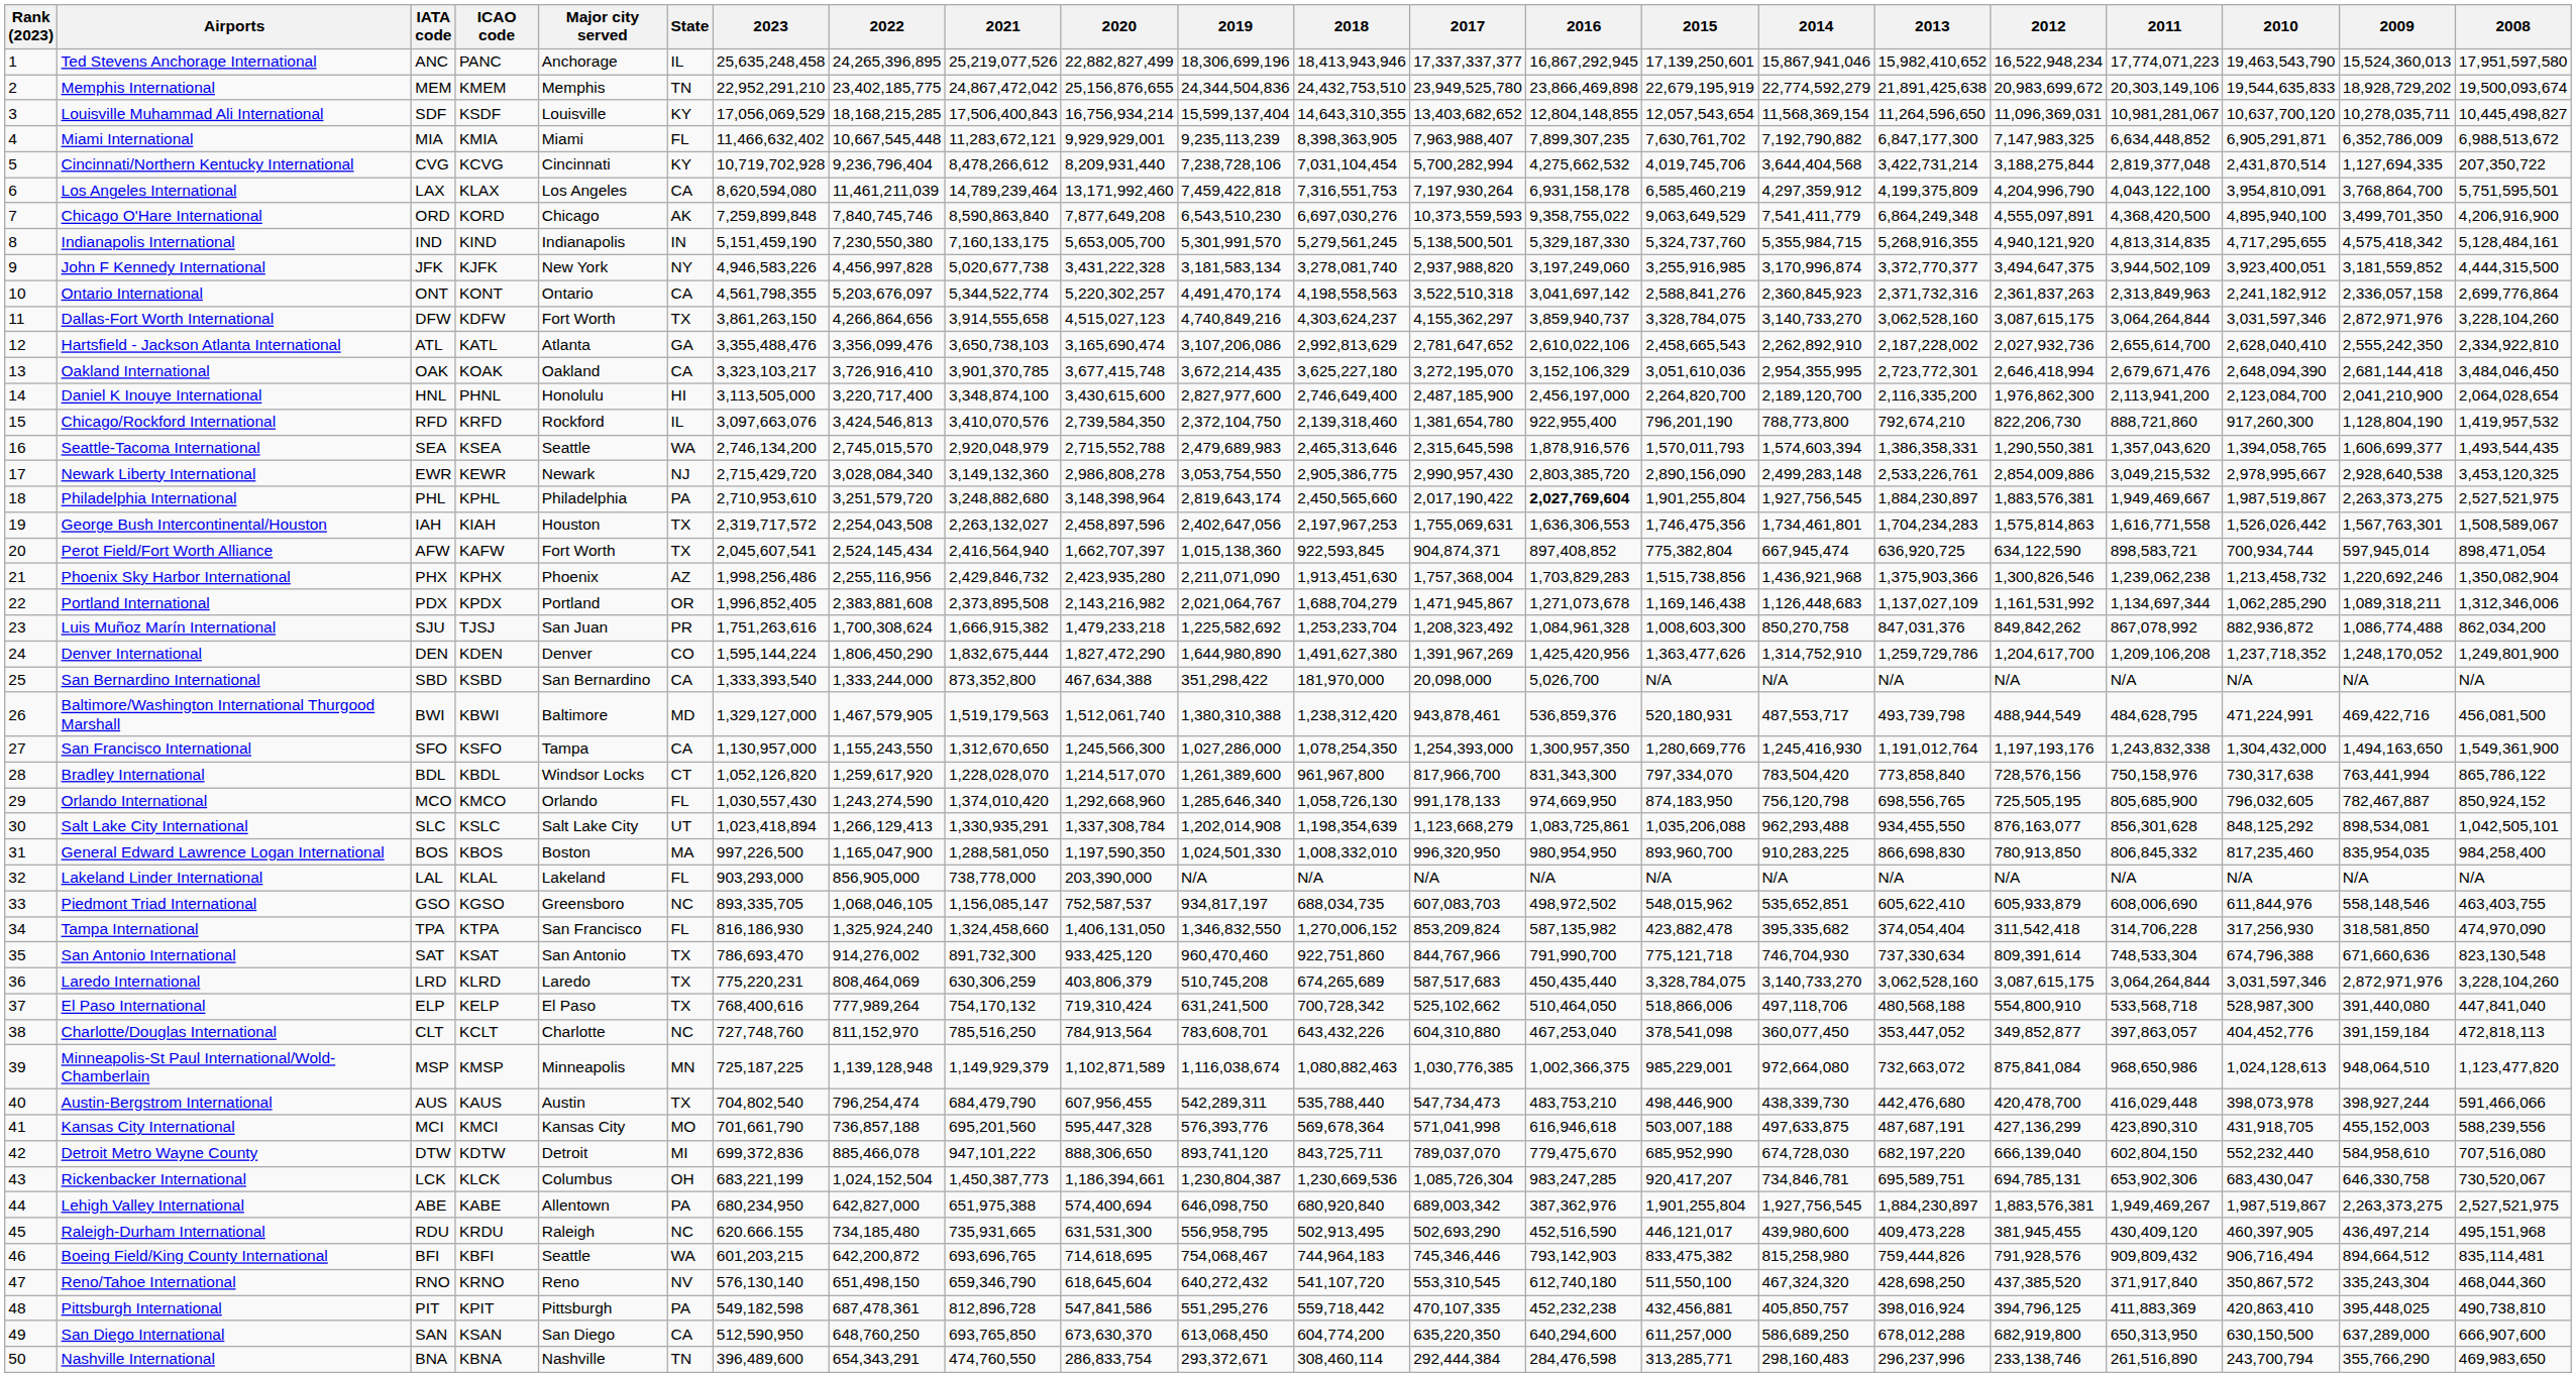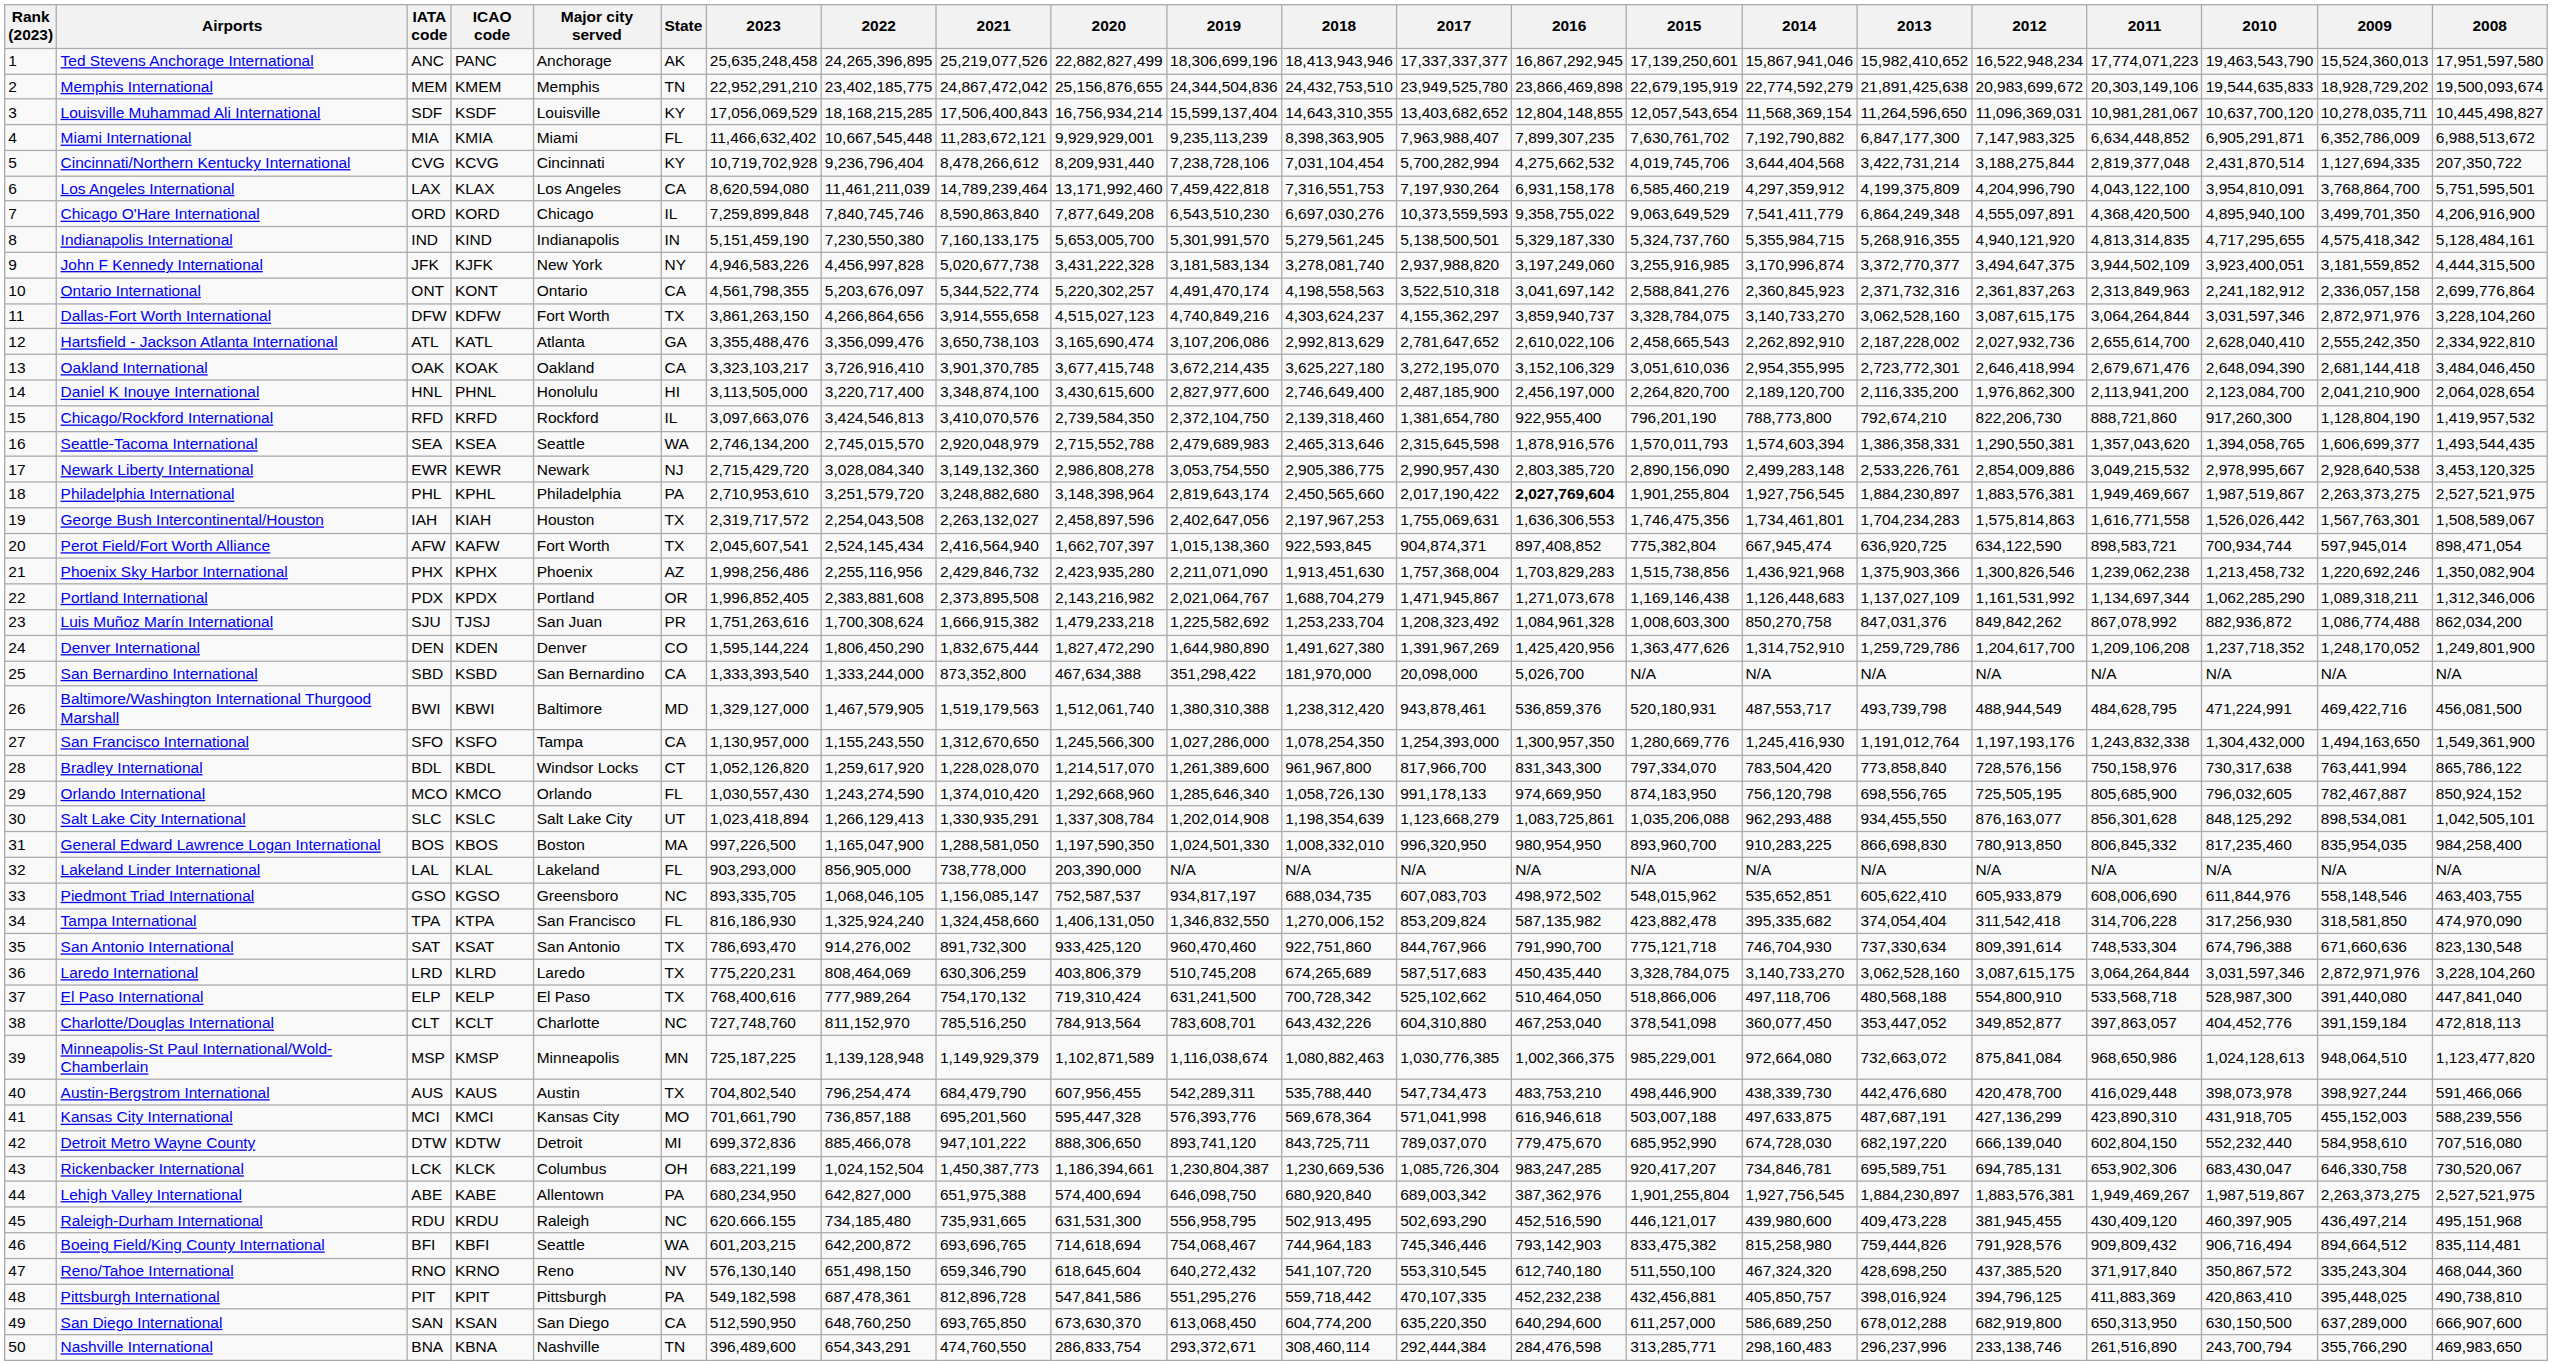Ted Stevens Anchorage International | State: IL -> AK
Chicago O'Hare International | State: AK -> IL
Boeing Field/King County International | 2020: 714,618,695 -> 714,618,694
